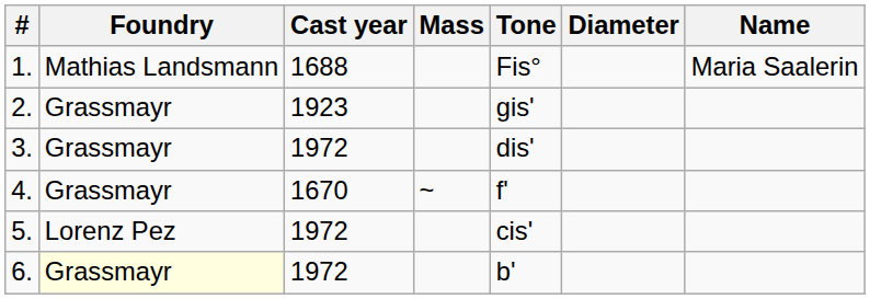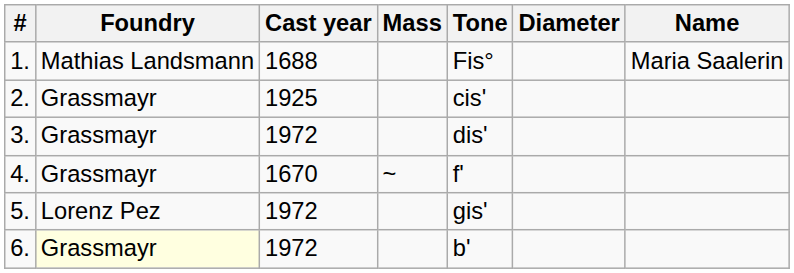2. | Cast year: 1923 -> 1925
2. | Tone: gis' -> cis'
5. | Tone: cis' -> gis'
